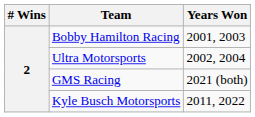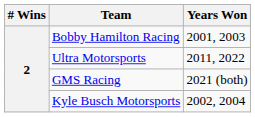Ultra Motorsports | Years Won: 2002, 2004 -> 2011, 2022
Kyle Busch Motorsports | Years Won: 2011, 2022 -> 2002, 2004
